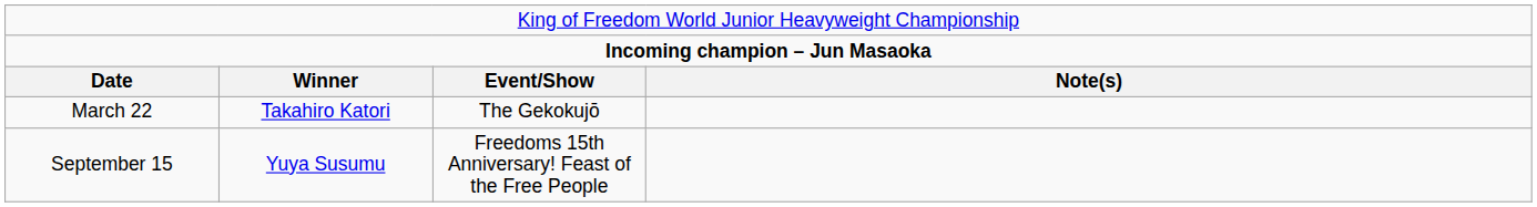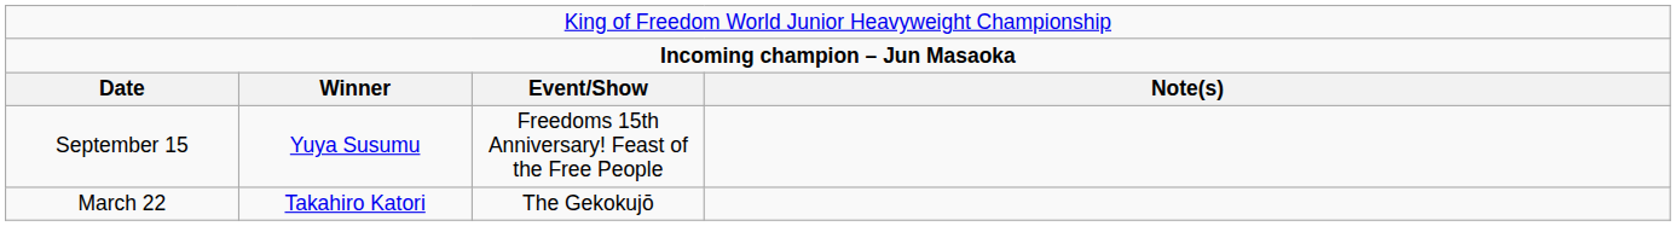rows swapped: March 22 <-> September 15
